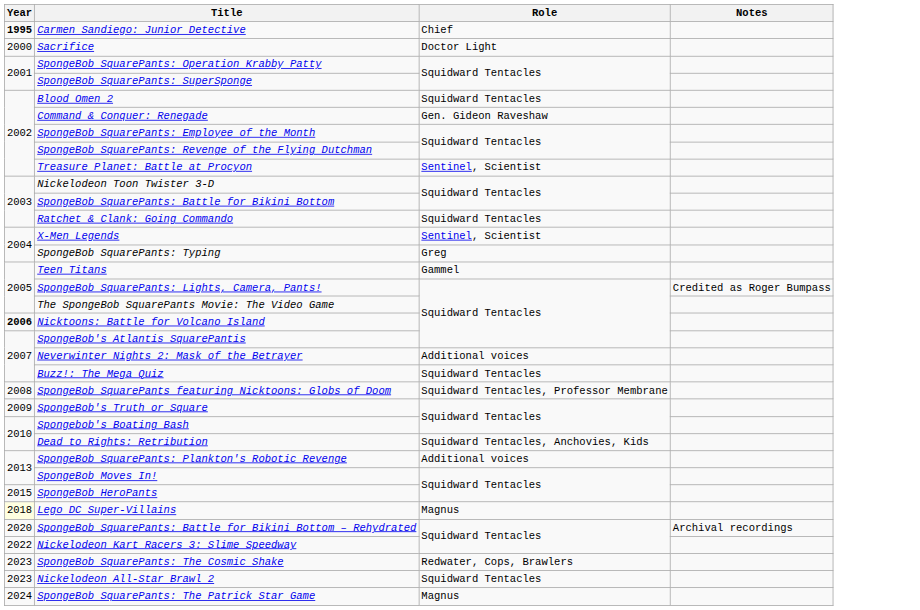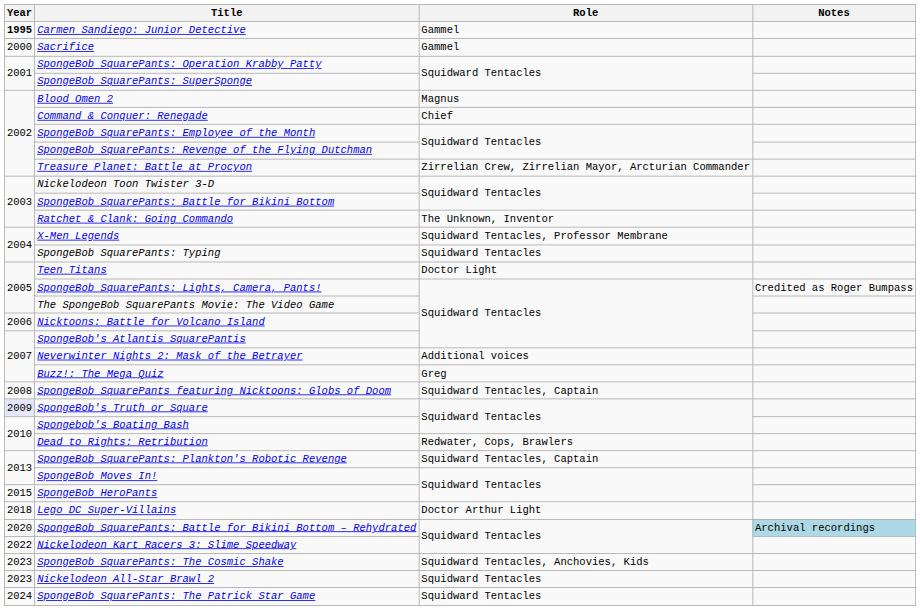Carmen Sandiego: Junior Detective | Role: Chief -> Gammel
Sacrifice | Role: Doctor Light -> Gammel
Blood Omen 2 | Role: Squidward Tentacles -> Magnus
Command & Conquer: Renegade | Role: Gen. Gideon Raveshaw -> Chief
Treasure Planet: Battle at Procyon | Role: Sentinel, Scientist -> Zirrelian Crew, Zirrelian Mayor, Arcturian Commander
Ratchet & Clank: Going Commando | Role: Squidward Tentacles -> The Unknown, Inventor
X-Men Legends | Role: Sentinel, Scientist -> Squidward Tentacles, Professor Membrane
SpongeBob SquarePants: Typing | Role: Greg -> Squidward Tentacles
Teen Titans | Role: Gammel -> Doctor Light
Nicktoons: Battle for Volcano Island | Year: bold -> normal
Buzz!: The Mega Quiz | Role: Squidward Tentacles -> Greg
SpongeBob SquarePants featuring Nicktoons: Globs of Doom | Role: Squidward Tentacles, Professor Membrane -> Squidward Tentacles, Captain
SpongeBob's Truth or Square | Year: no background -> lavender background
Dead to Rights: Retribution | Role: Squidward Tentacles, Anchovies, Kids -> Redwater, Cops, Brawlers
SpongeBob SquarePants: Plankton's Robotic Revenge | Role: Additional voices -> Squidward Tentacles, Captain
Lego DC Super-Villains | Year: lightyellow background -> no background
Lego DC Super-Villains | Role: Magnus -> Doctor Arthur Light
SpongeBob SquarePants: Battle for Bikini Bottom – Rehydrated | Notes: no background -> lightblue background
SpongeBob SquarePants: The Cosmic Shake | Role: Redwater, Cops, Brawlers -> Squidward Tentacles, Anchovies, Kids
SpongeBob SquarePants: The Patrick Star Game | Role: Magnus -> Squidward Tentacles
